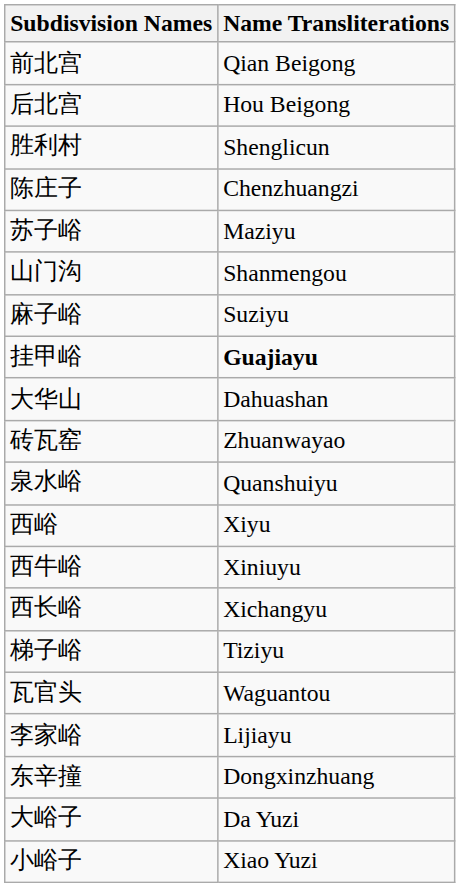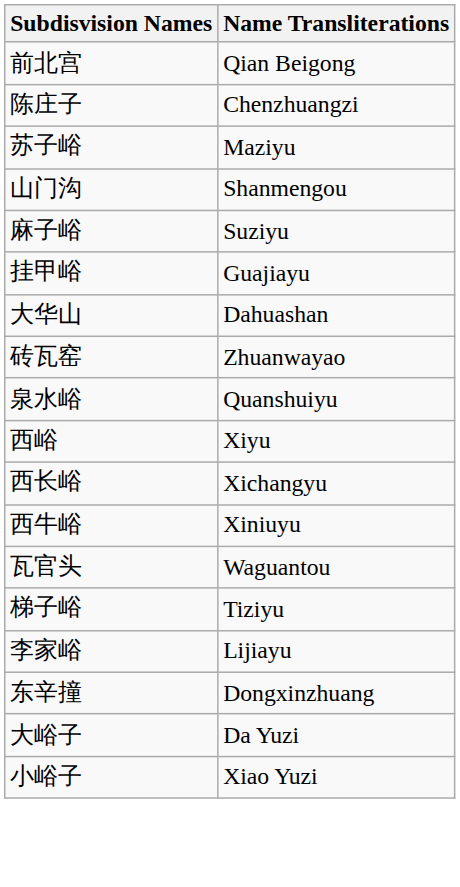- row: 后北宫 | Hou Beigong
- row: 胜利村 | Shenglicun
挂甲峪 | Name Transliterations: bold -> normal
rows swapped: 西长峪 <-> 西牛峪
rows swapped: 瓦官头 <-> 梯子峪
